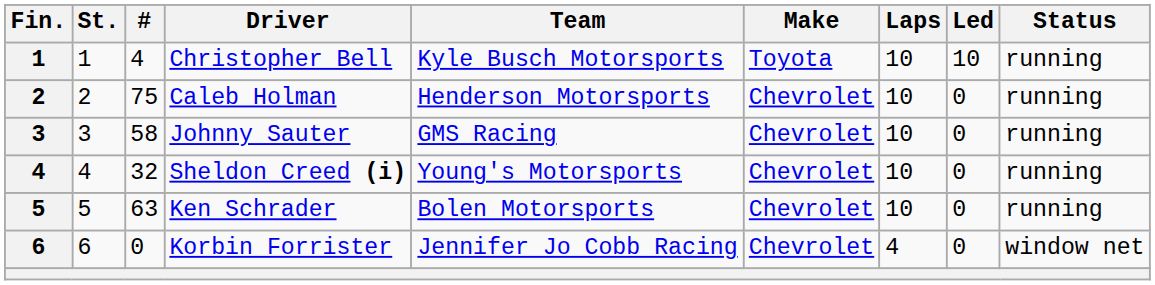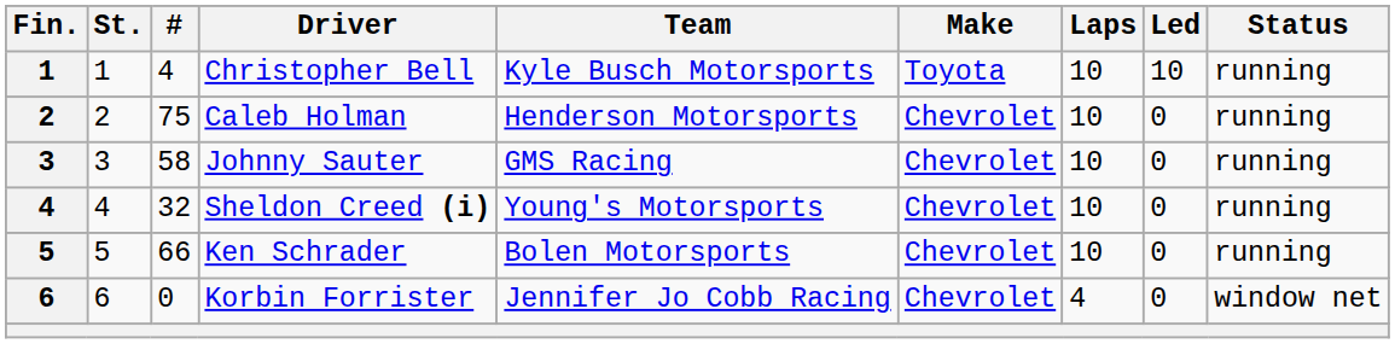Ken Schrader | #: 63 -> 66
